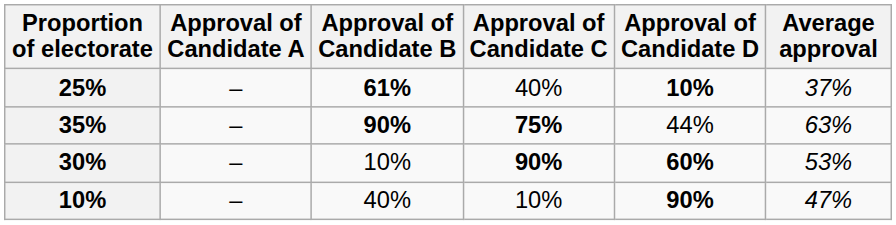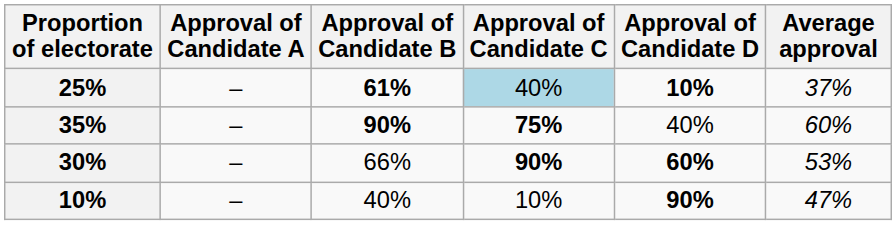25% | Approval of Candidate C: no background -> lightblue background
35% | Approval of Candidate D: 44% -> 40%
35% | Average approval: 63% -> 60%
30% | Approval of Candidate B: 10% -> 66%
